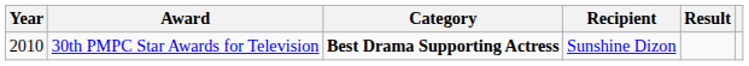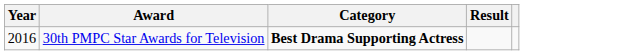- column: Recipient | Sunshine Dizon
30th PMPC Star Awards for Television | Year: 2010 -> 2016
